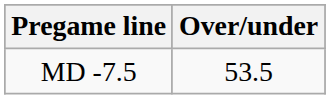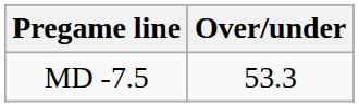MD -7.5 | Over/under: 53.5 -> 53.3
